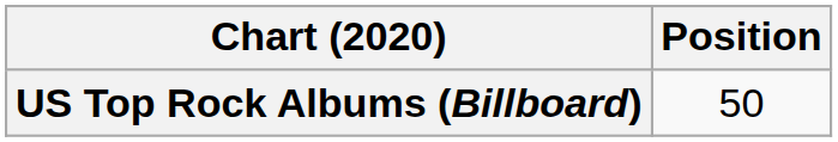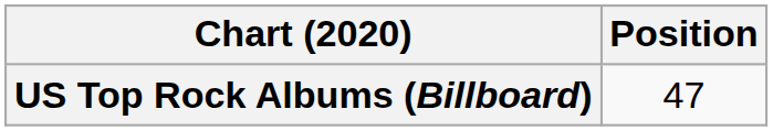US Top Rock Albums (Billboard) | Position: 50 -> 47
